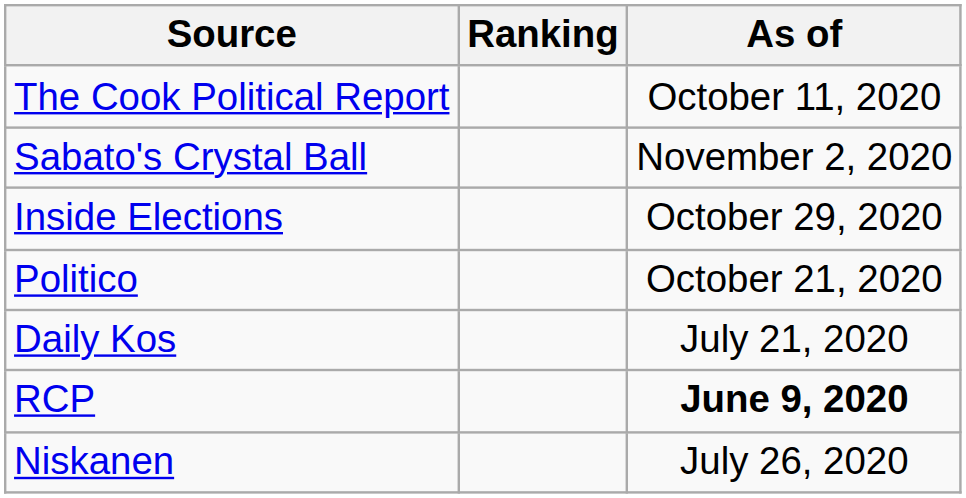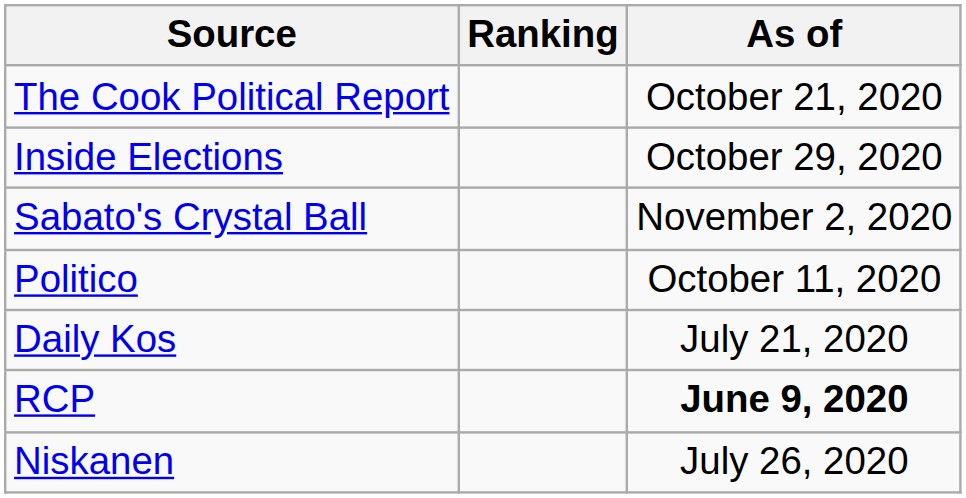The Cook Political Report | As of: October 11, 2020 -> October 21, 2020
rows swapped: Inside Elections <-> Sabato's Crystal Ball
Politico | As of: October 21, 2020 -> October 11, 2020
